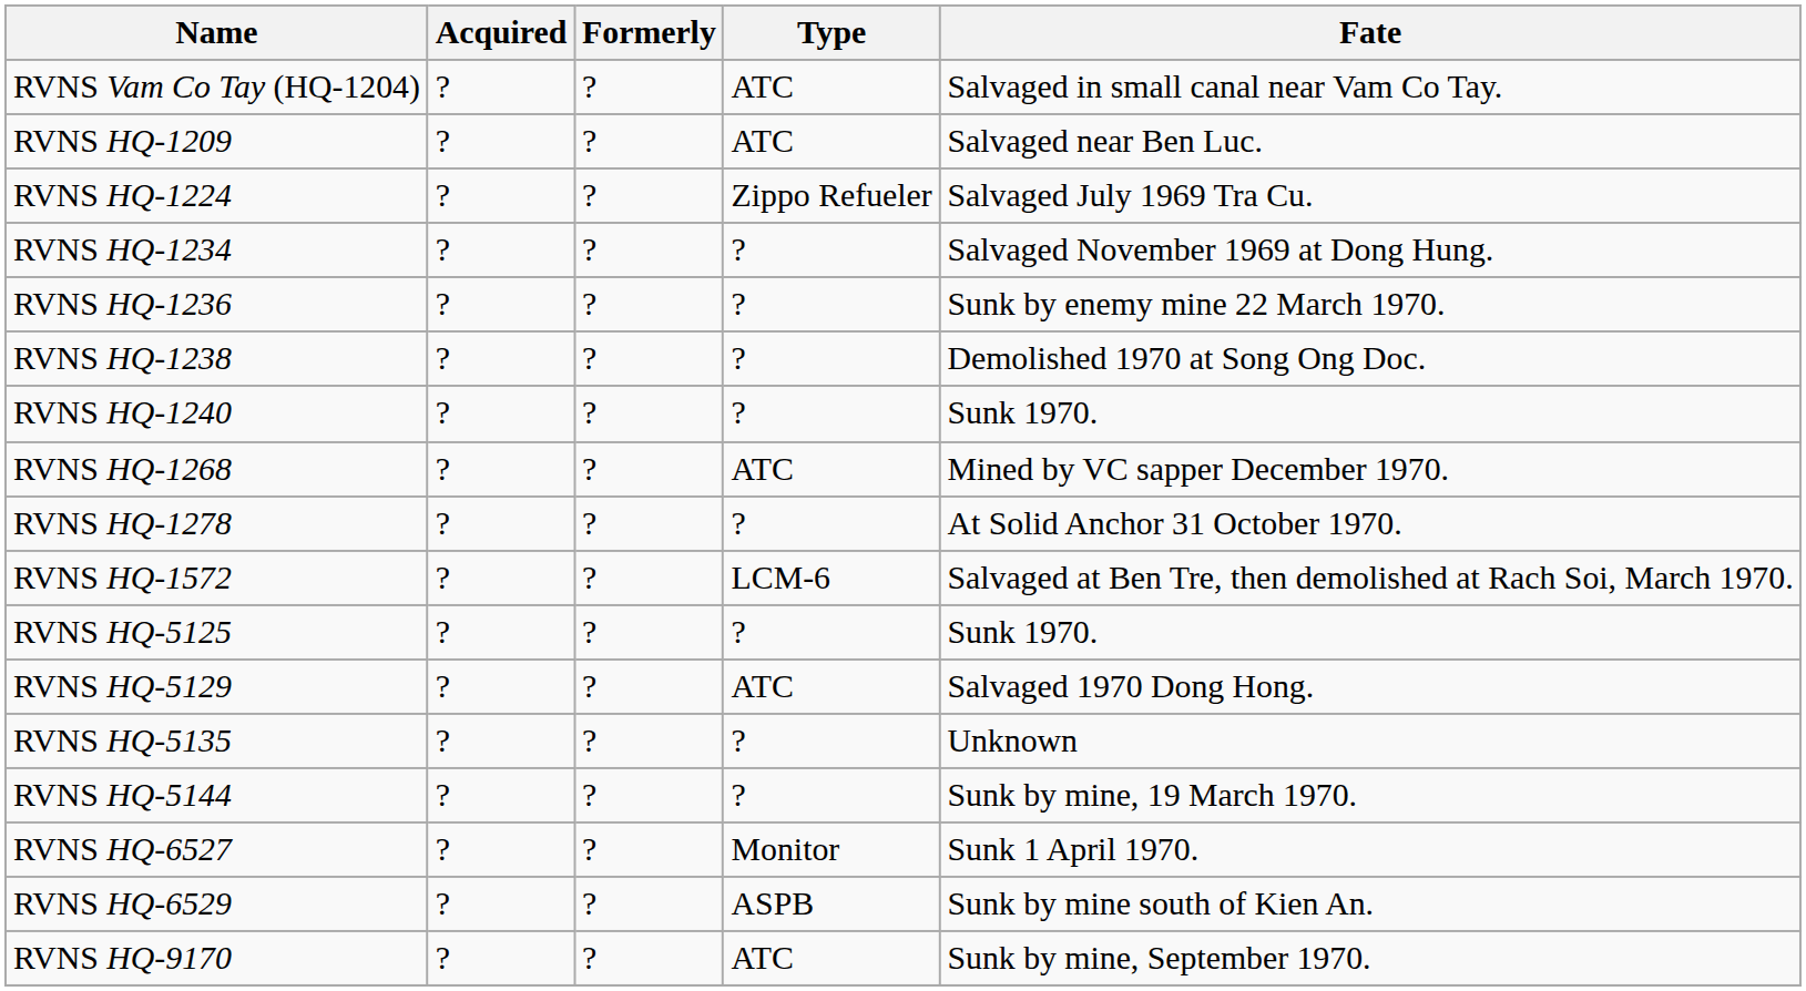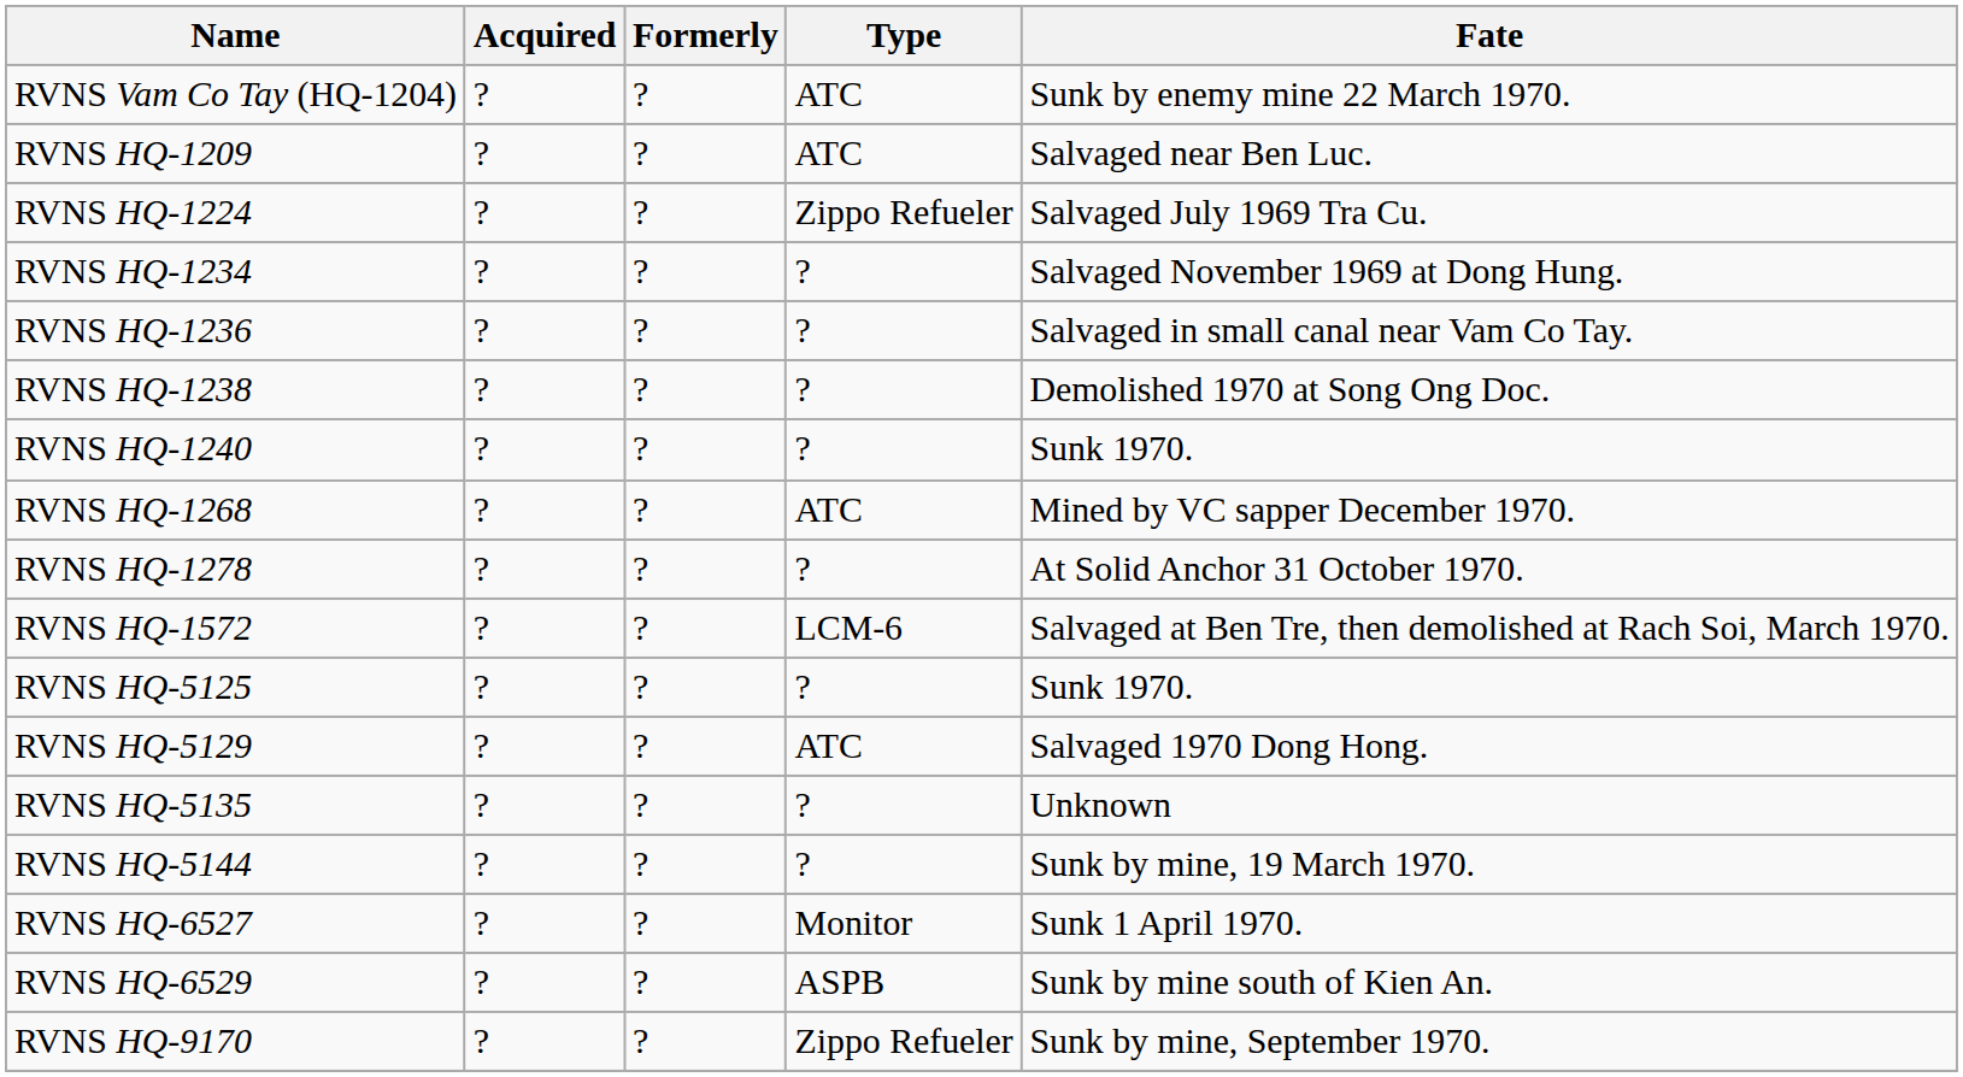RVNS Vam Co Tay (HQ-1204) | Fate: Salvaged in small canal near Vam Co Tay. -> Sunk by enemy mine 22 March 1970.
RVNS HQ-1236 | Fate: Sunk by enemy mine 22 March 1970. -> Salvaged in small canal near Vam Co Tay.
RVNS HQ-9170 | Type: ATC -> Zippo Refueler
